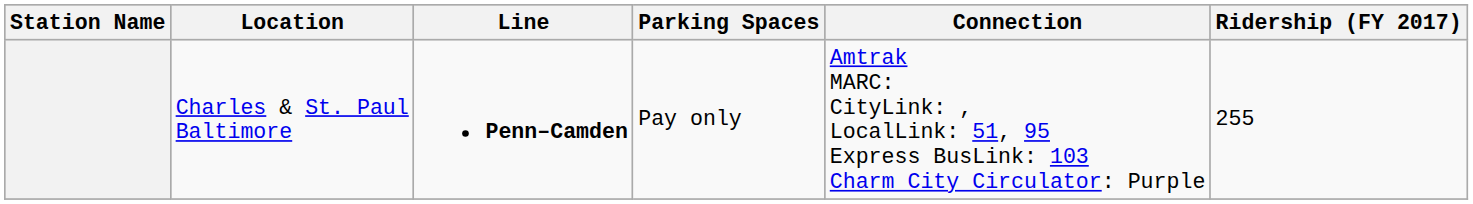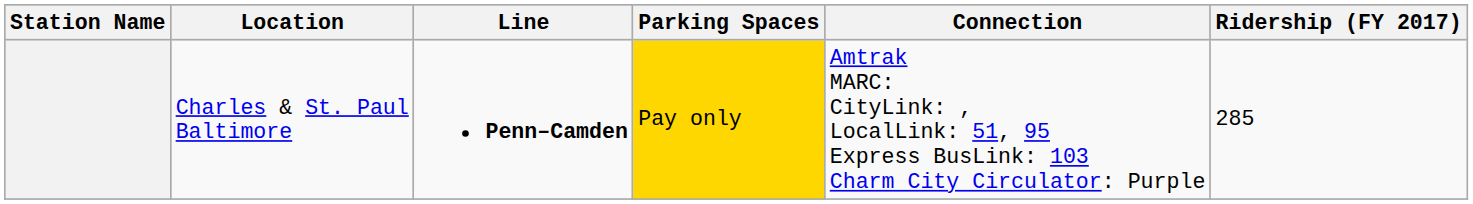Charles & St. Paul Baltimore | Parking Spaces: no background -> gold background
Charles & St. Paul Baltimore | Ridership (FY 2017): 255 -> 285
